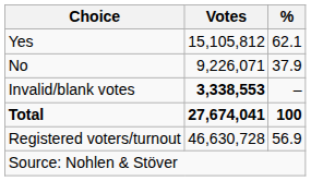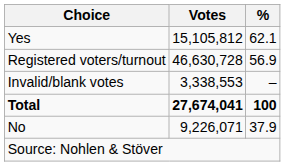rows swapped: No <-> Registered voters/turnout
Invalid/blank votes | Votes: bold -> normal
